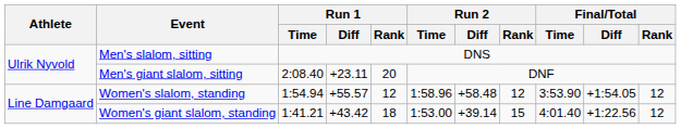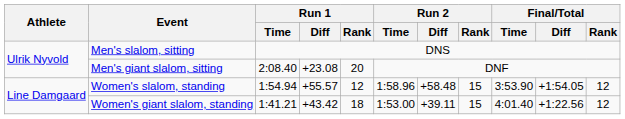Men's giant slalom, sitting | Run 1 / Diff: +23.11 -> +23.08
Women's slalom, standing | Run 2 / Rank: 12 -> 15
Women's giant slalom, standing | Run 2 / Diff: +39.14 -> +39.11
